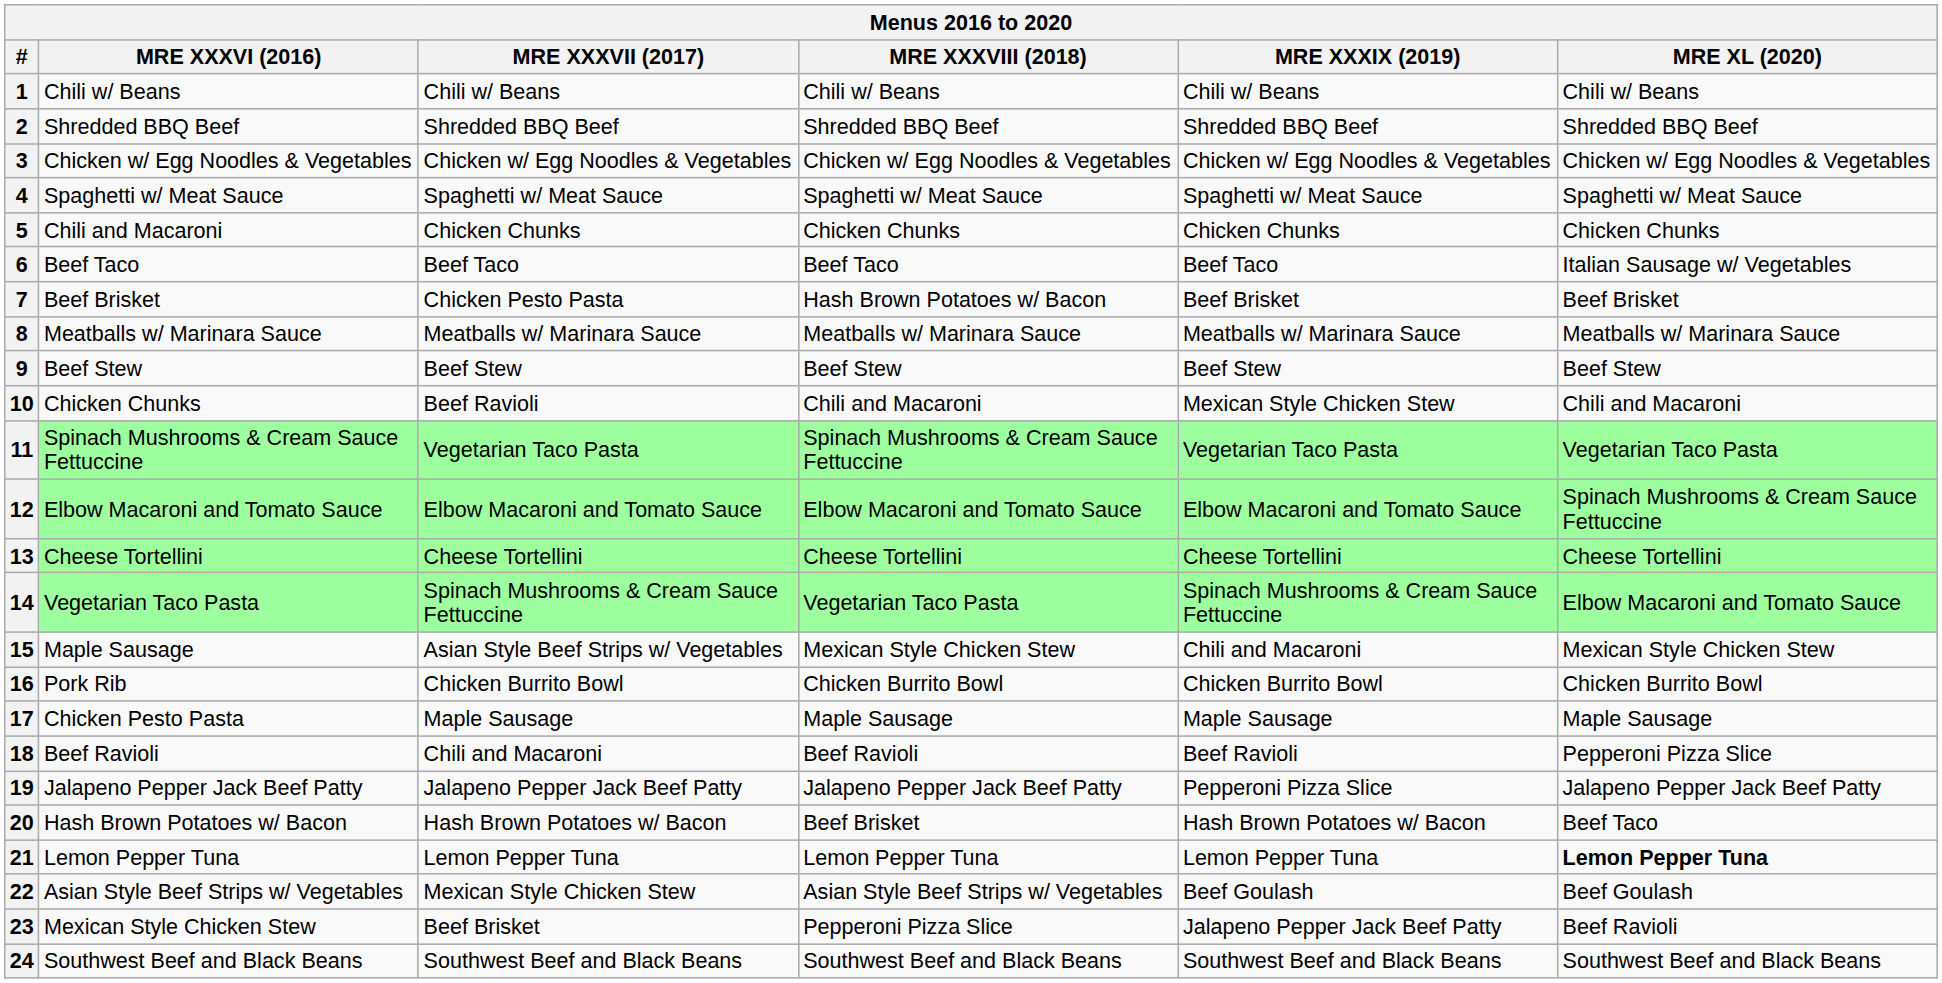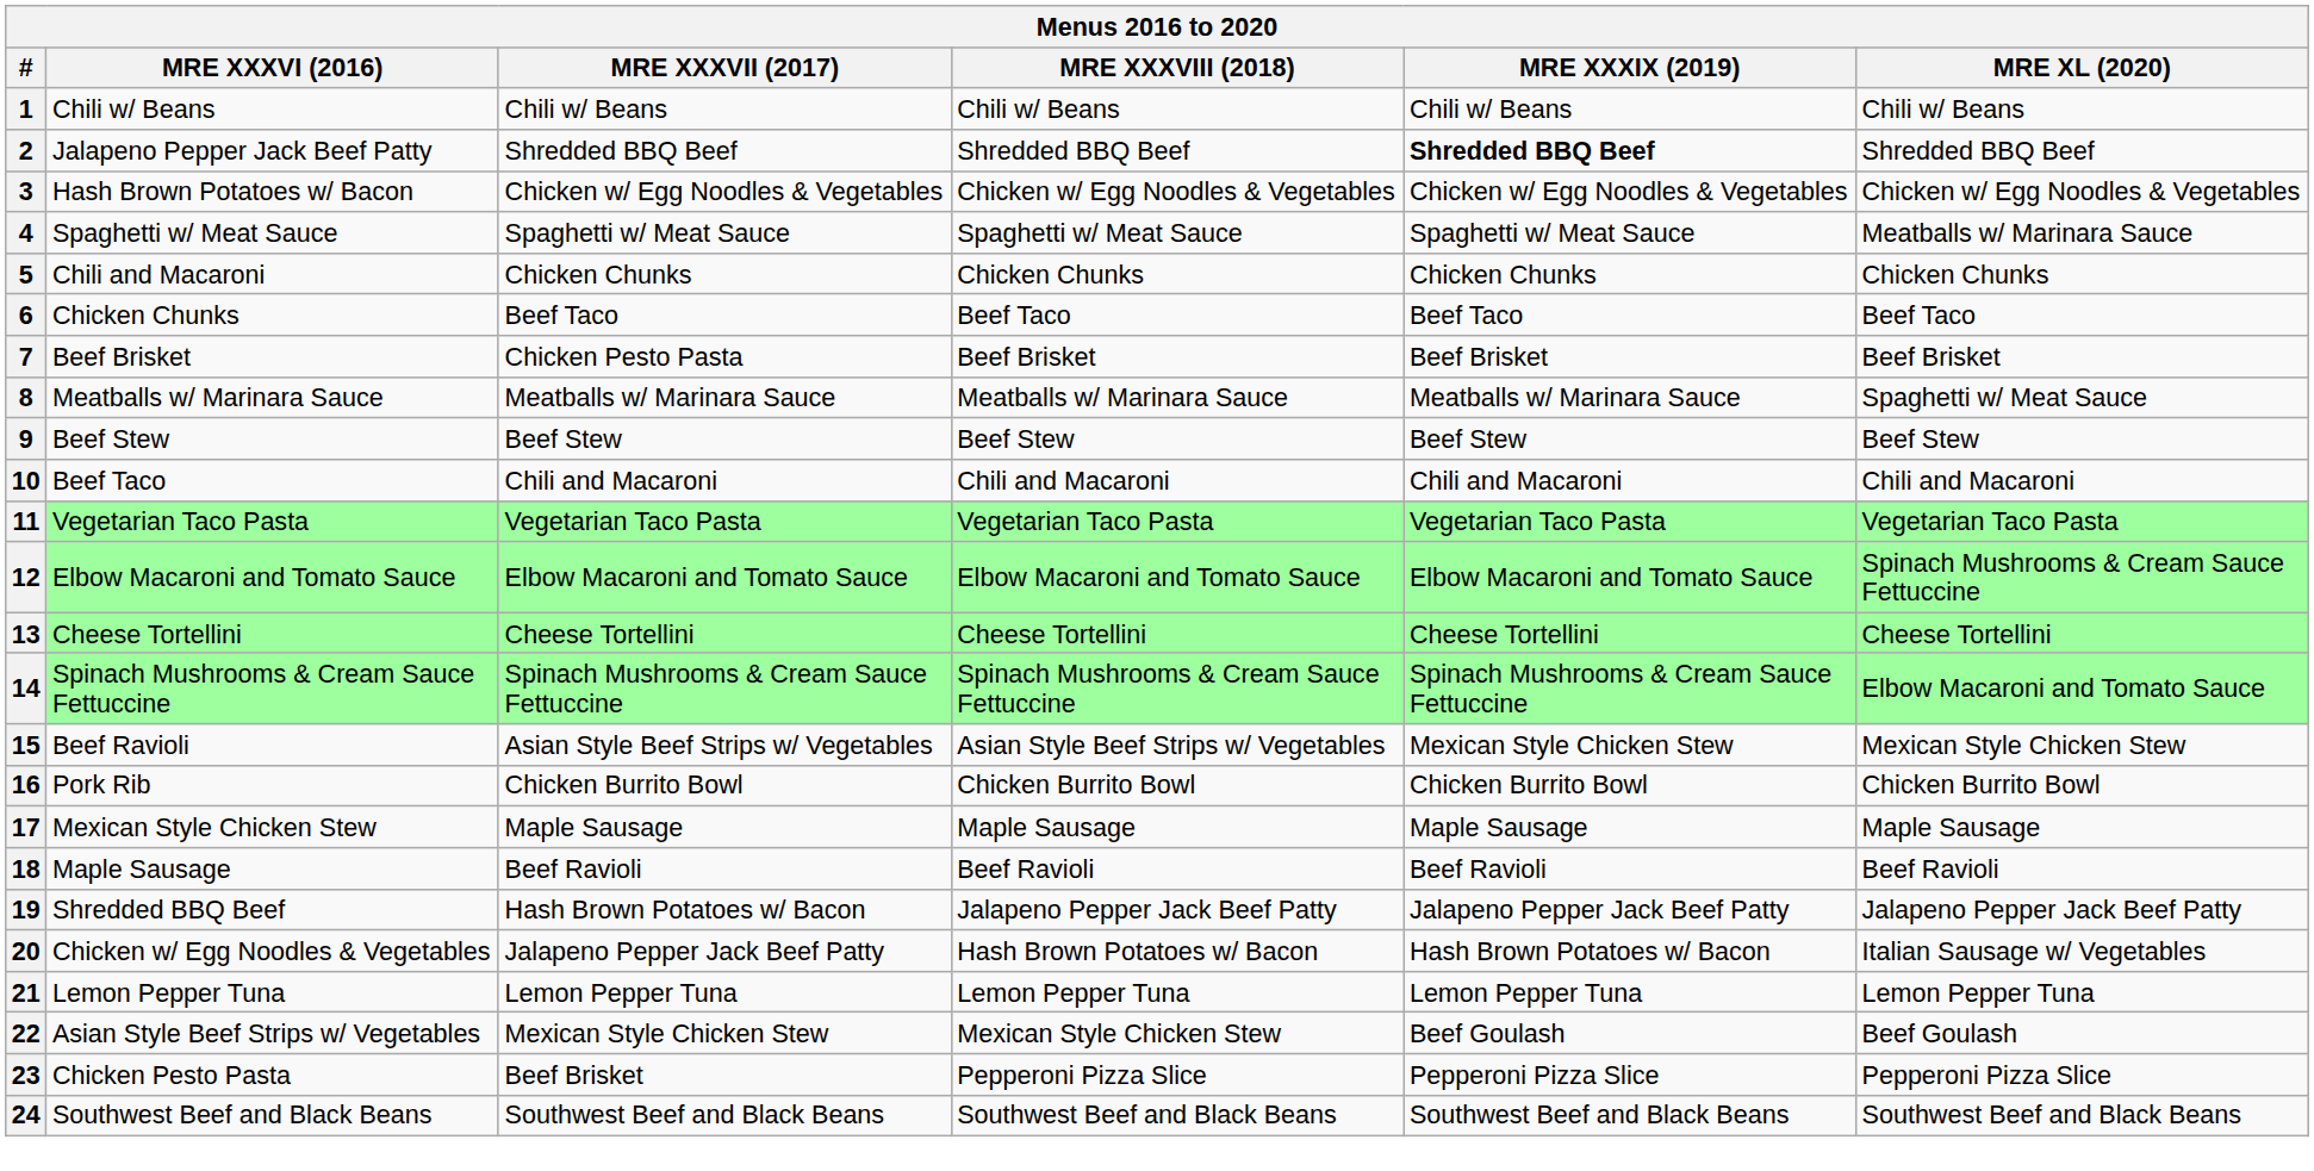2 | MRE XXXVI (2016): Shredded BBQ Beef -> Jalapeno Pepper Jack Beef Patty
2 | MRE XXXIX (2019): normal -> bold
3 | MRE XXXVI (2016): Chicken w/ Egg Noodles & Vegetables -> Hash Brown Potatoes w/ Bacon
4 | MRE XL (2020): Spaghetti w/ Meat Sauce -> Meatballs w/ Marinara Sauce
6 | MRE XXXVI (2016): Beef Taco -> Chicken Chunks
6 | MRE XL (2020): Italian Sausage w/ Vegetables -> Beef Taco
7 | MRE XXXVIII (2018): Hash Brown Potatoes w/ Bacon -> Beef Brisket
8 | MRE XL (2020): Meatballs w/ Marinara Sauce -> Spaghetti w/ Meat Sauce
10 | MRE XXXVI (2016): Chicken Chunks -> Beef Taco
10 | MRE XXXVII (2017): Beef Ravioli -> Chili and Macaroni
10 | MRE XXXIX (2019): Mexican Style Chicken Stew -> Chili and Macaroni
11 | MRE XXXVI (2016): Spinach Mushrooms & Cream Sauce Fettuccine -> Vegetarian Taco Pasta
11 | MRE XXXVIII (2018): Spinach Mushrooms & Cream Sauce Fettuccine -> Vegetarian Taco Pasta
14 | MRE XXXVI (2016): Vegetarian Taco Pasta -> Spinach Mushrooms & Cream Sauce Fettuccine
14 | MRE XXXVIII (2018): Vegetarian Taco Pasta -> Spinach Mushrooms & Cream Sauce Fettuccine
15 | MRE XXXVI (2016): Maple Sausage -> Beef Ravioli
15 | MRE XXXVIII (2018): Mexican Style Chicken Stew -> Asian Style Beef Strips w/ Vegetables
15 | MRE XXXIX (2019): Chili and Macaroni -> Mexican Style Chicken Stew
17 | MRE XXXVI (2016): Chicken Pesto Pasta -> Mexican Style Chicken Stew
18 | MRE XXXVI (2016): Beef Ravioli -> Maple Sausage
18 | MRE XXXVII (2017): Chili and Macaroni -> Beef Ravioli
18 | MRE XL (2020): Pepperoni Pizza Slice -> Beef Ravioli
19 | MRE XXXVI (2016): Jalapeno Pepper Jack Beef Patty -> Shredded BBQ Beef
19 | MRE XXXVII (2017): Jalapeno Pepper Jack Beef Patty -> Hash Brown Potatoes w/ Bacon
19 | MRE XXXIX (2019): Pepperoni Pizza Slice -> Jalapeno Pepper Jack Beef Patty
20 | MRE XXXVI (2016): Hash Brown Potatoes w/ Bacon -> Chicken w/ Egg Noodles & Vegetables
20 | MRE XXXVII (2017): Hash Brown Potatoes w/ Bacon -> Jalapeno Pepper Jack Beef Patty
20 | MRE XXXVIII (2018): Beef Brisket -> Hash Brown Potatoes w/ Bacon
20 | MRE XL (2020): Beef Taco -> Italian Sausage w/ Vegetables
21 | MRE XL (2020): bold -> normal
22 | MRE XXXVIII (2018): Asian Style Beef Strips w/ Vegetables -> Mexican Style Chicken Stew
23 | MRE XXXVI (2016): Mexican Style Chicken Stew -> Chicken Pesto Pasta
23 | MRE XXXIX (2019): Jalapeno Pepper Jack Beef Patty -> Pepperoni Pizza Slice
23 | MRE XL (2020): Beef Ravioli -> Pepperoni Pizza Slice
